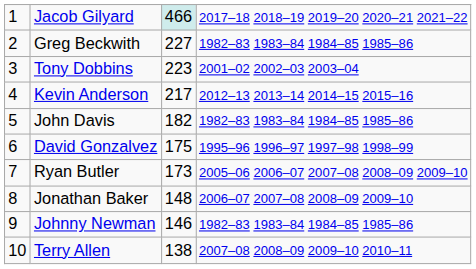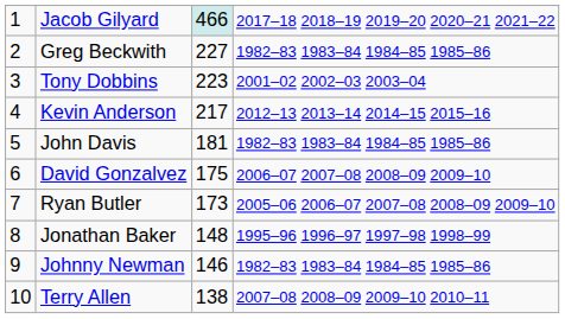John Davis | column 3: 182 -> 181
David Gonzalvez | column 4: 1995–96 1996–97 1997–98 1998–99 -> 2006–07 2007–08 2008–09 2009–10
Jonathan Baker | column 4: 2006–07 2007–08 2008–09 2009–10 -> 1995–96 1996–97 1997–98 1998–99
